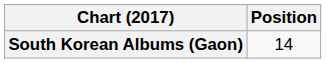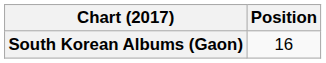South Korean Albums (Gaon) | Position: 14 -> 16
